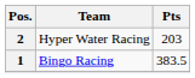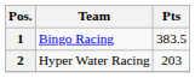rows swapped: 1 <-> 2
